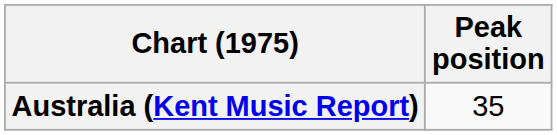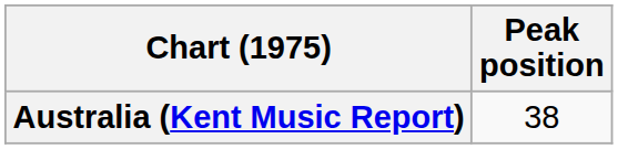Australia (Kent Music Report) | Peak position: 35 -> 38
